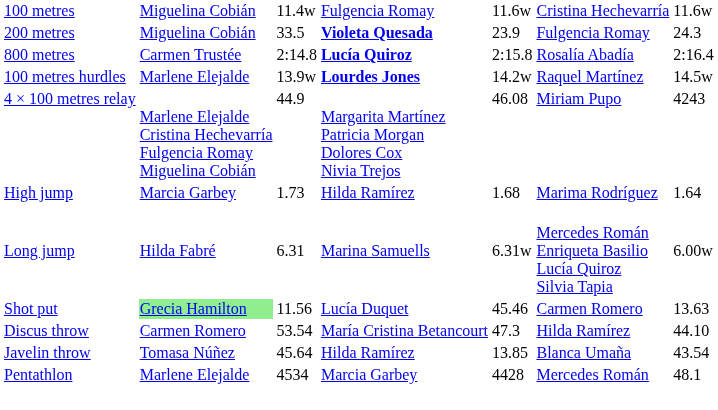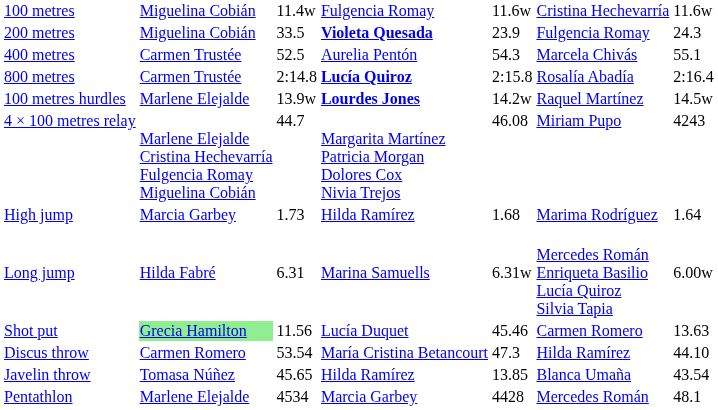+ row: 400 metres | Carmen Trustée | 52.5 | Aurelia Pentón | 54.3 | Marcela Chivás | 55.1
4 × 100 metres relay | column 3: 44.9 -> 44.7
Javelin throw | column 3: 45.64 -> 45.65
